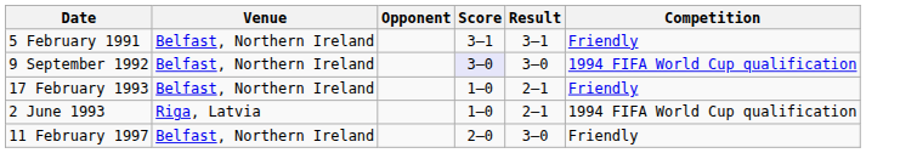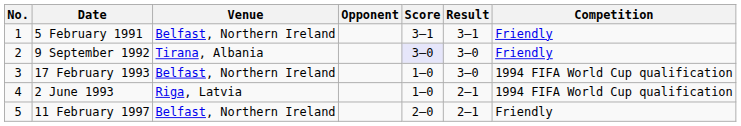+ column: No. | 1 | 2 | 3 | 4 | 5
9 September 1992 | Venue: Belfast, Northern Ireland -> Tirana, Albania
9 September 1992 | Competition: 1994 FIFA World Cup qualification -> Friendly
17 February 1993 | Result: 2–1 -> 3–0
17 February 1993 | Competition: Friendly -> 1994 FIFA World Cup qualification
11 February 1997 | Result: 3–0 -> 2–1
